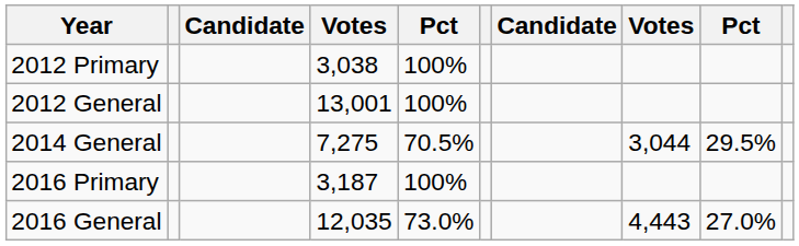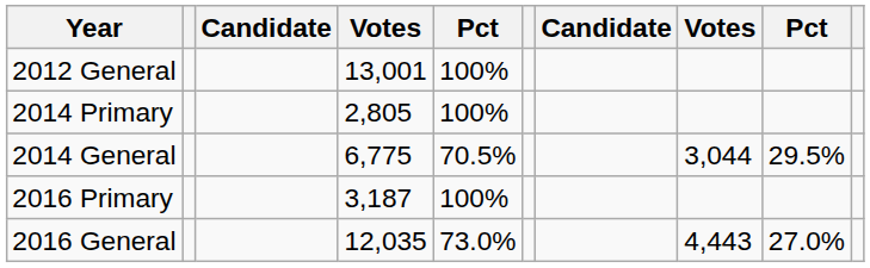- row: 2012 Primary | 3,038 | 100%
+ row: 2014 Primary | 2,805 | 100%
2014 General | column 4: 7,275 -> 6,775
